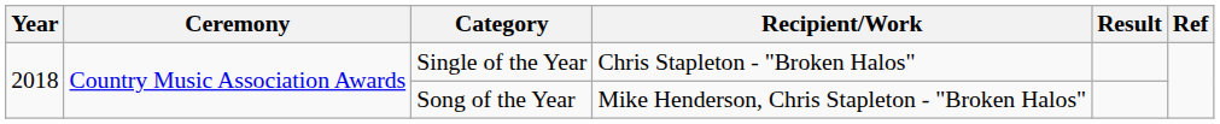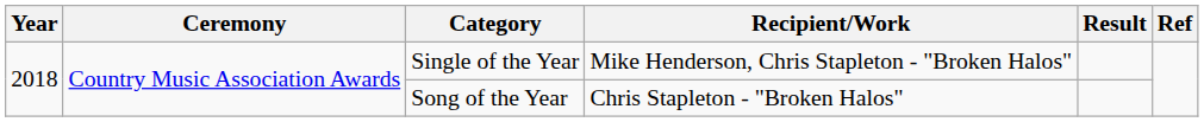Single of the Year | Recipient/Work: Chris Stapleton - "Broken Halos" -> Mike Henderson, Chris Stapleton - "Broken Halos"
Song of the Year | Recipient/Work: Mike Henderson, Chris Stapleton - "Broken Halos" -> Chris Stapleton - "Broken Halos"
